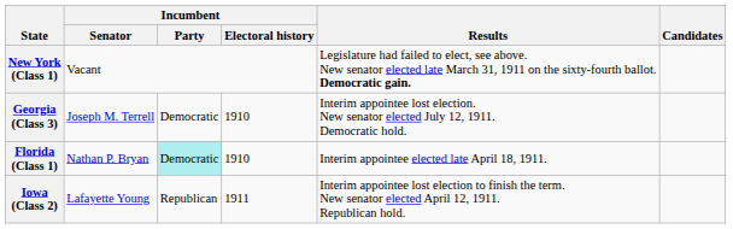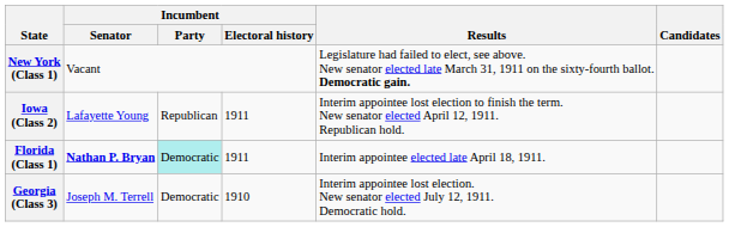rows swapped: Iowa (Class 2) <-> Georgia (Class 3)
Florida (Class 1) | Incumbent / Senator: normal -> bold
Florida (Class 1) | Incumbent / Electoral history: 1910 -> 1911
